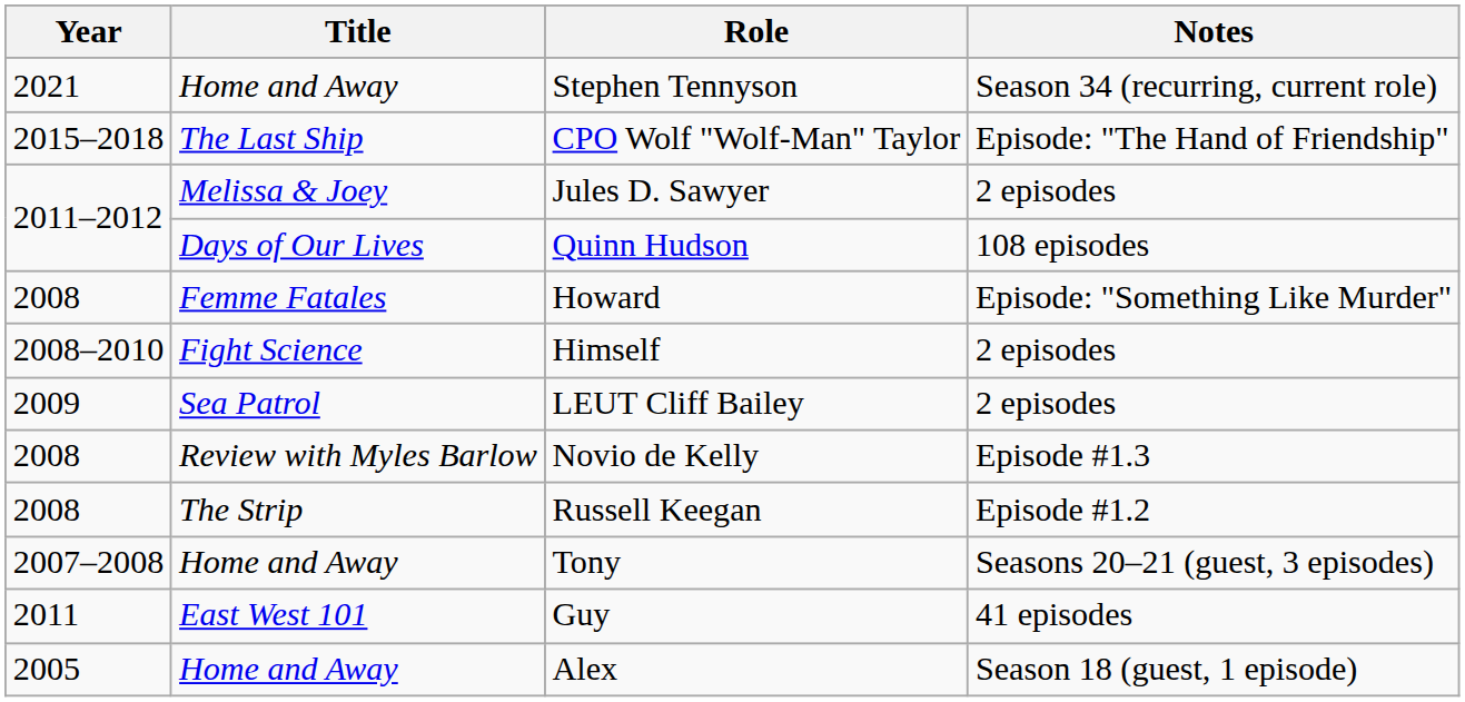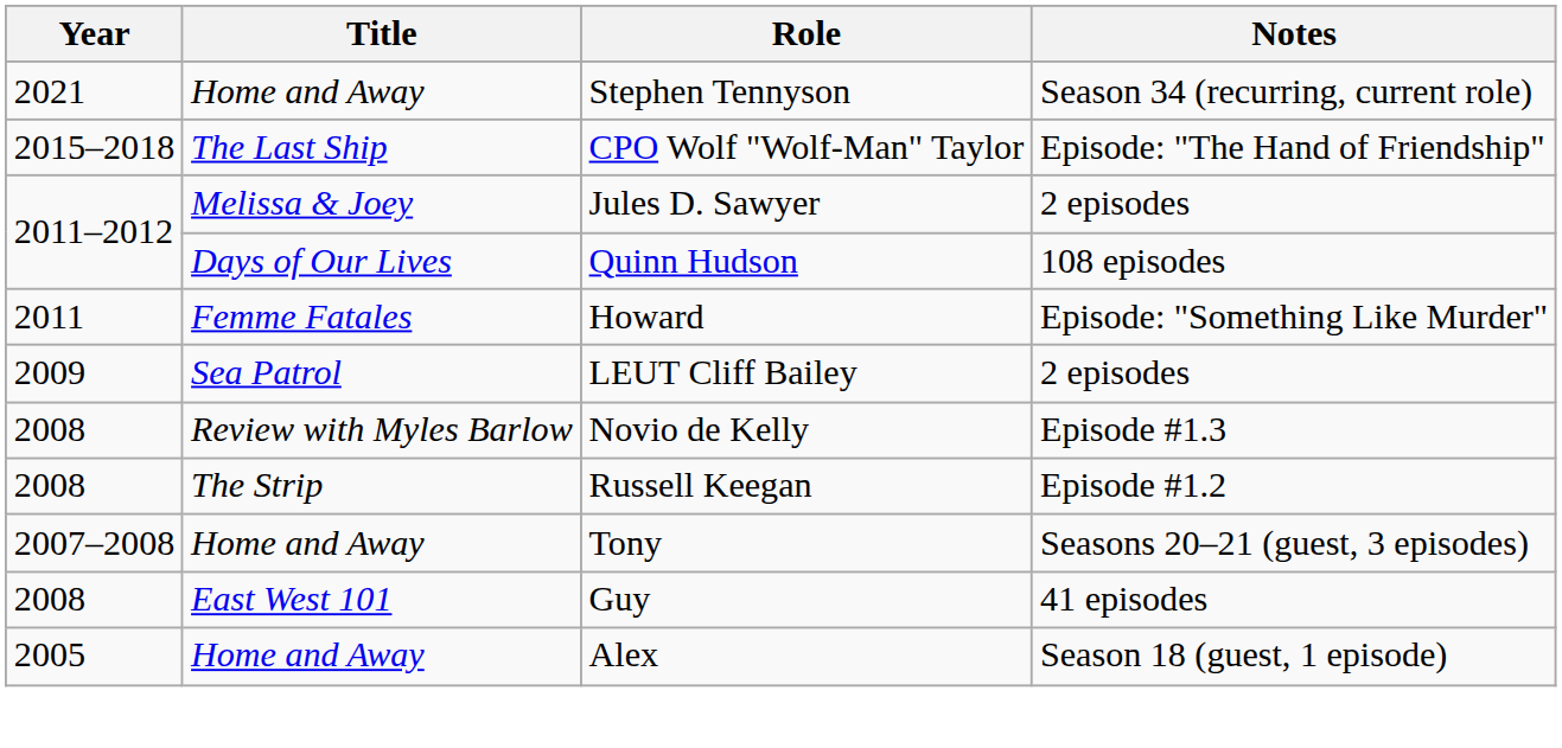Howard | Year: 2008 -> 2011
- row: 2008–2010 | Fight Science | Himself | 2 episodes
Guy | Year: 2011 -> 2008
